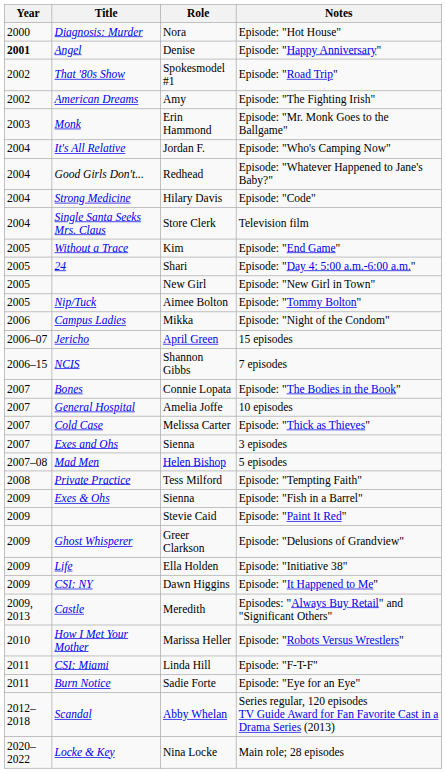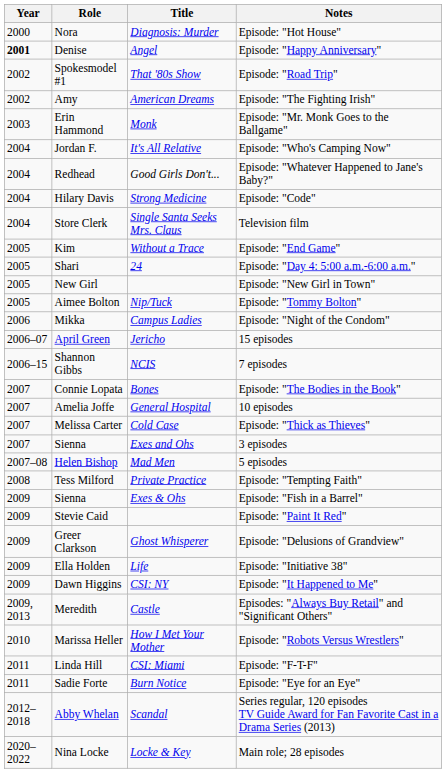columns swapped: Title <-> Role
